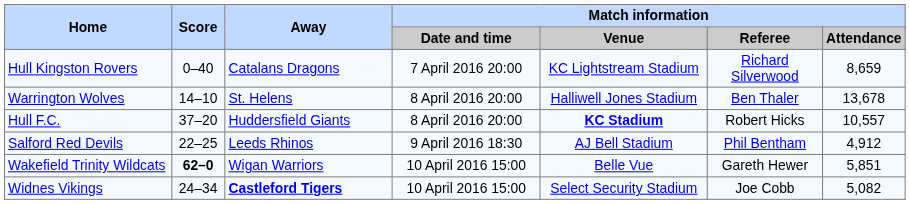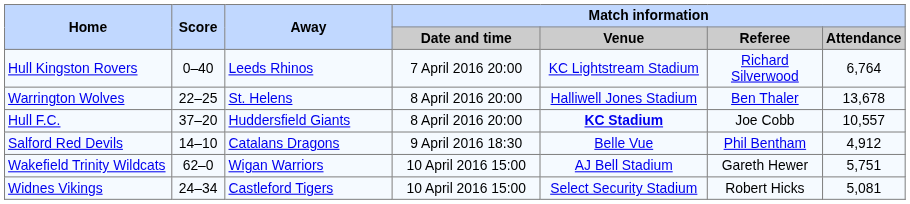Hull Kingston Rovers | Away: Catalans Dragons -> Leeds Rhinos
Hull Kingston Rovers | Match information / Attendance: 8,659 -> 6,764
Warrington Wolves | Score: 14–10 -> 22–25
Hull F.C. | Match information / Referee: Robert Hicks -> Joe Cobb
Salford Red Devils | Score: 22–25 -> 14–10
Salford Red Devils | Away: Leeds Rhinos -> Catalans Dragons
Salford Red Devils | Match information / Venue: AJ Bell Stadium -> Belle Vue
Wakefield Trinity Wildcats | Score: bold -> normal
Wakefield Trinity Wildcats | Match information / Venue: Belle Vue -> AJ Bell Stadium
Wakefield Trinity Wildcats | Match information / Attendance: 5,851 -> 5,751
Widnes Vikings | Away: bold -> normal
Widnes Vikings | Match information / Referee: Joe Cobb -> Robert Hicks
Widnes Vikings | Match information / Attendance: 5,082 -> 5,081
